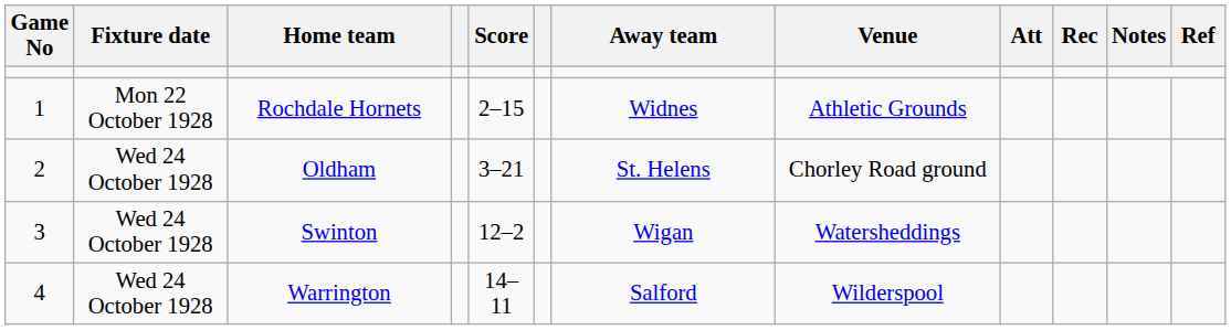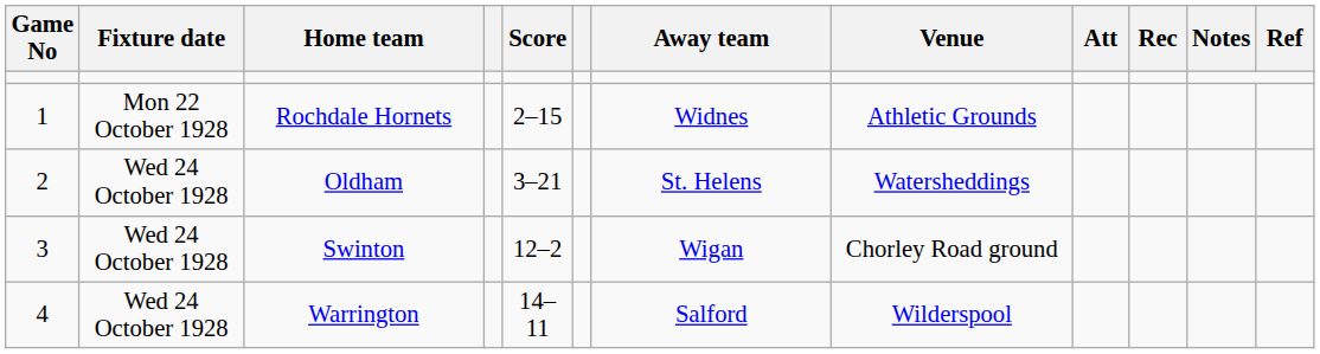Oldham | Venue: Chorley Road ground -> Watersheddings
Swinton | Venue: Watersheddings -> Chorley Road ground
